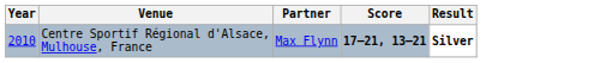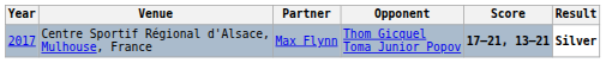+ column: Opponent | Thom Gicquel Toma Junior Popov
Centre Sportif Régional d'Alsace, Mulhouse, France | Year: 2010 -> 2017
